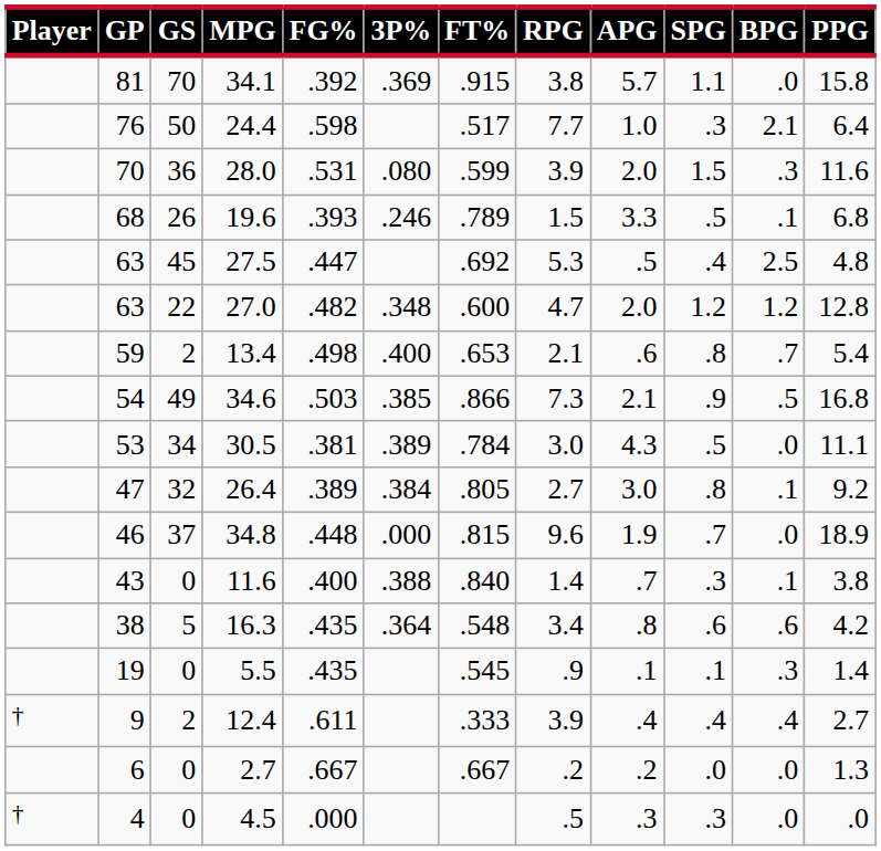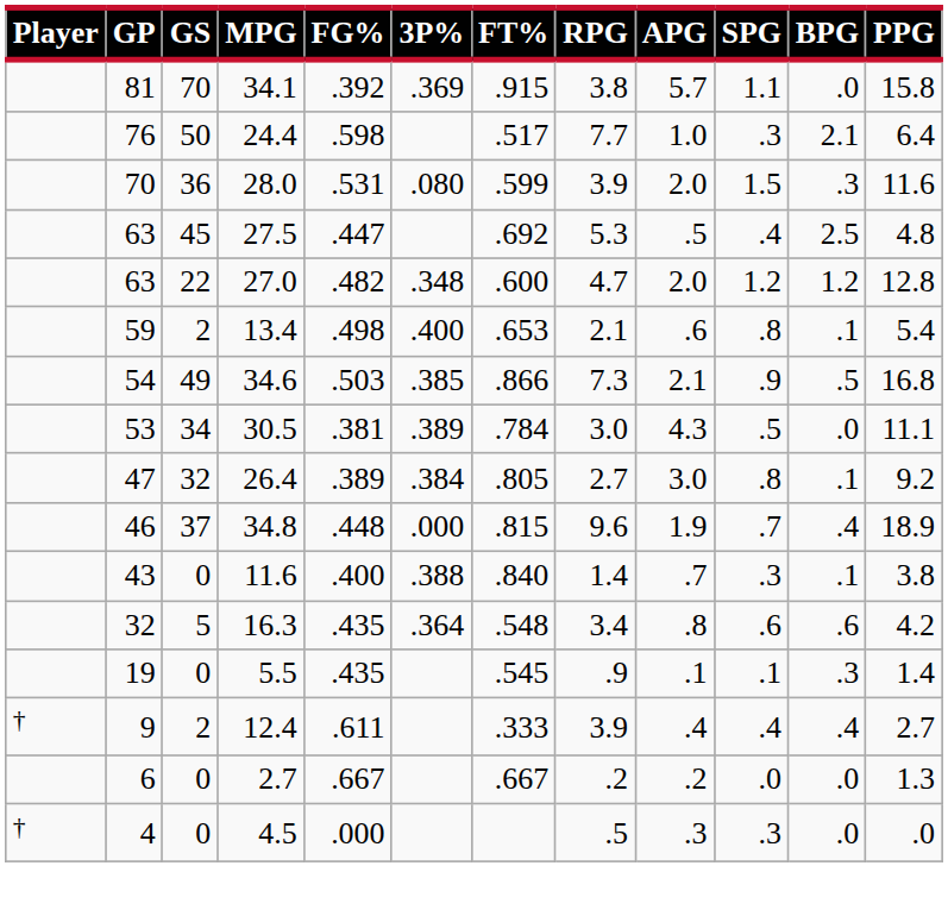- row: 68 | 26 | 19.6 | .393 | .246 | .789 | 1.5 | 3.3 | .5 | .1 | 6.8
13.4 | BPG: .7 -> .1
34.8 | BPG: .0 -> .4
16.3 | GP: 38 -> 32
